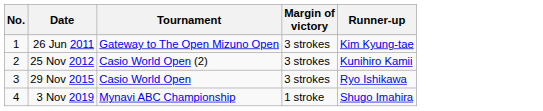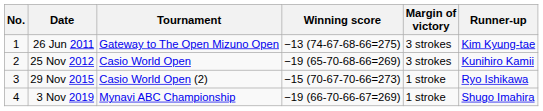+ column: Winning score | −13 (74-67-68-66=275) | −19 (65-70-68-66=269) | −15 (70-67-70-66=273) | −19 (66-70-66-67=269)
25 Nov 2012 | Tournament: Casio World Open (2) -> Casio World Open
29 Nov 2015 | Tournament: Casio World Open -> Casio World Open (2)
29 Nov 2015 | Margin of victory: 3 strokes -> 1 stroke
